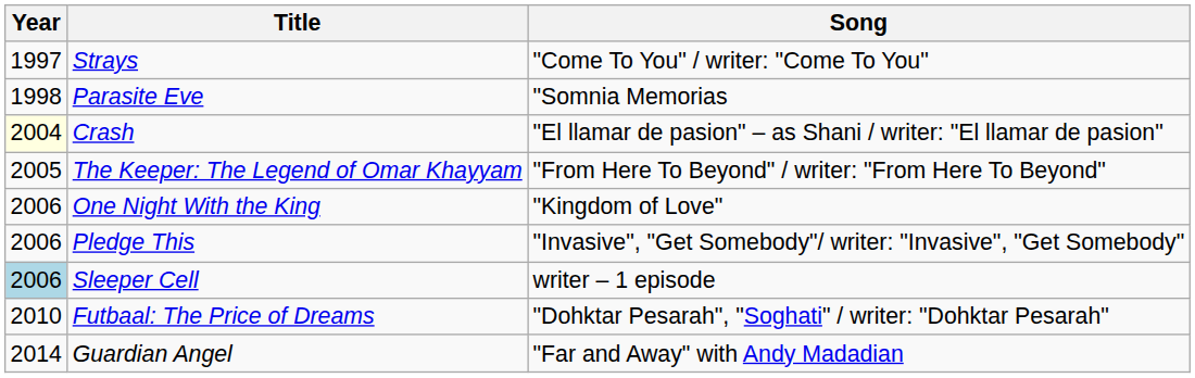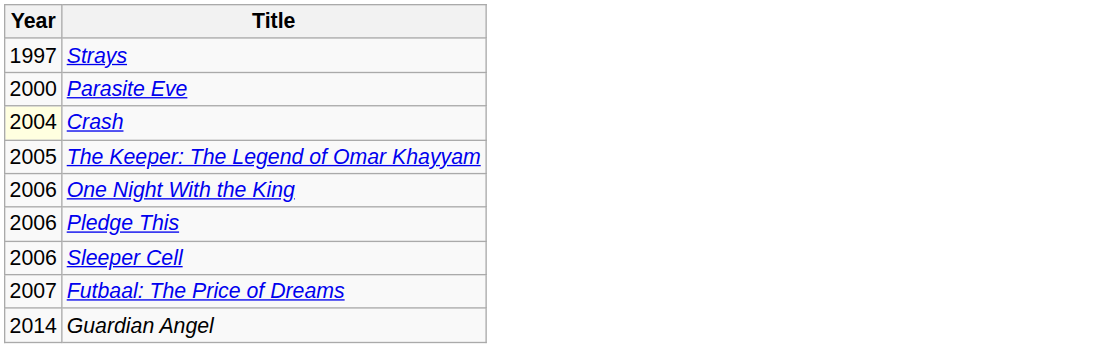- column: Song | "Come To You" / writer: "Come To You" | "Somnia Memorias | "El llamar de pasion" – as Shani / writer: "El llamar de pasion" | "From Here To Beyond" / writer: "From Here To Beyond" | "Kingdom of Love" | "Invasive", "Get Somebody"/ writer: "Invasive", "Get Somebody" | writer – 1 episode | "Dohktar Pesarah", "Soghati" / writer: "Dohktar Pesarah" | "Far and Away" with Andy Madadian
Parasite Eve | Year: 1998 -> 2000
Sleeper Cell | Year: lightblue background -> no background
Futbaal: The Price of Dreams | Year: 2010 -> 2007
